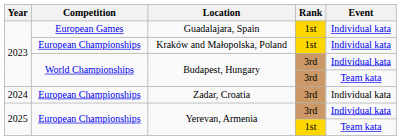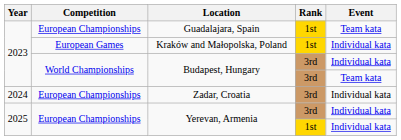Guadalajara, Spain | Competition: European Games -> European Championships
Guadalajara, Spain | Event: Individual kata -> Team kata
Kraków and Małopolska, Poland | Competition: European Championships -> European Games
Yerevan, Armenia / 1st | Event: Team kata -> Individual kata
